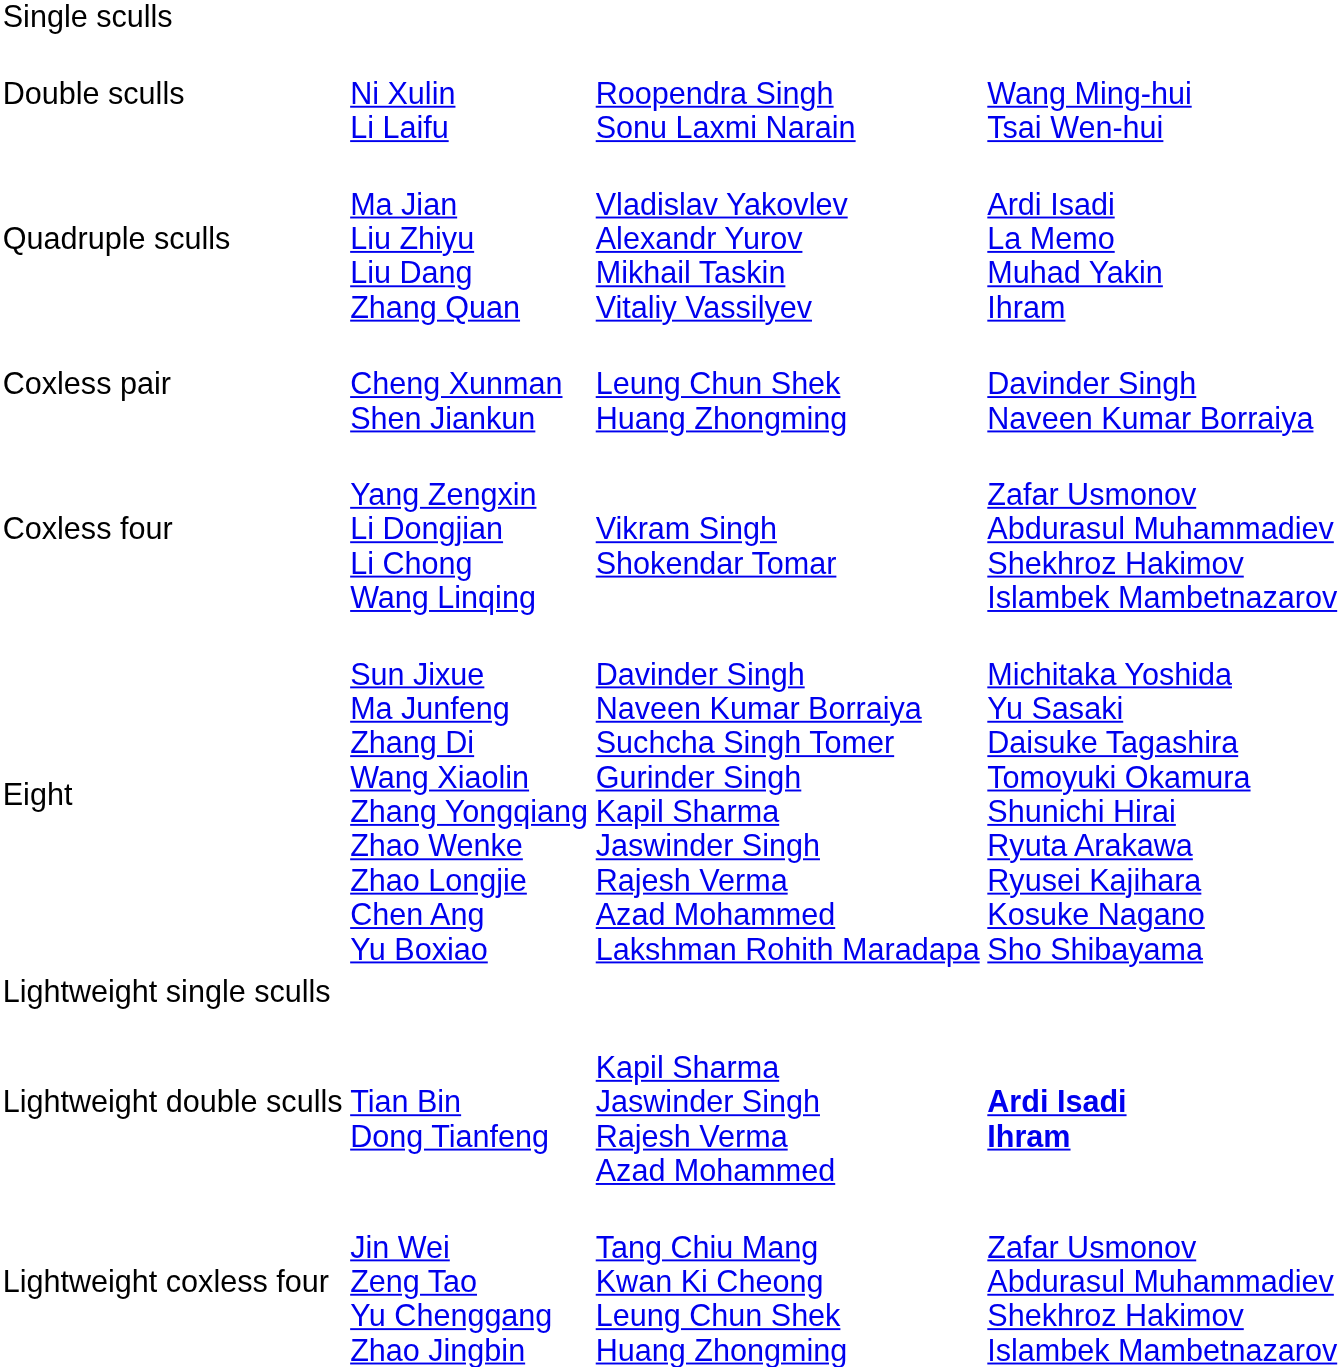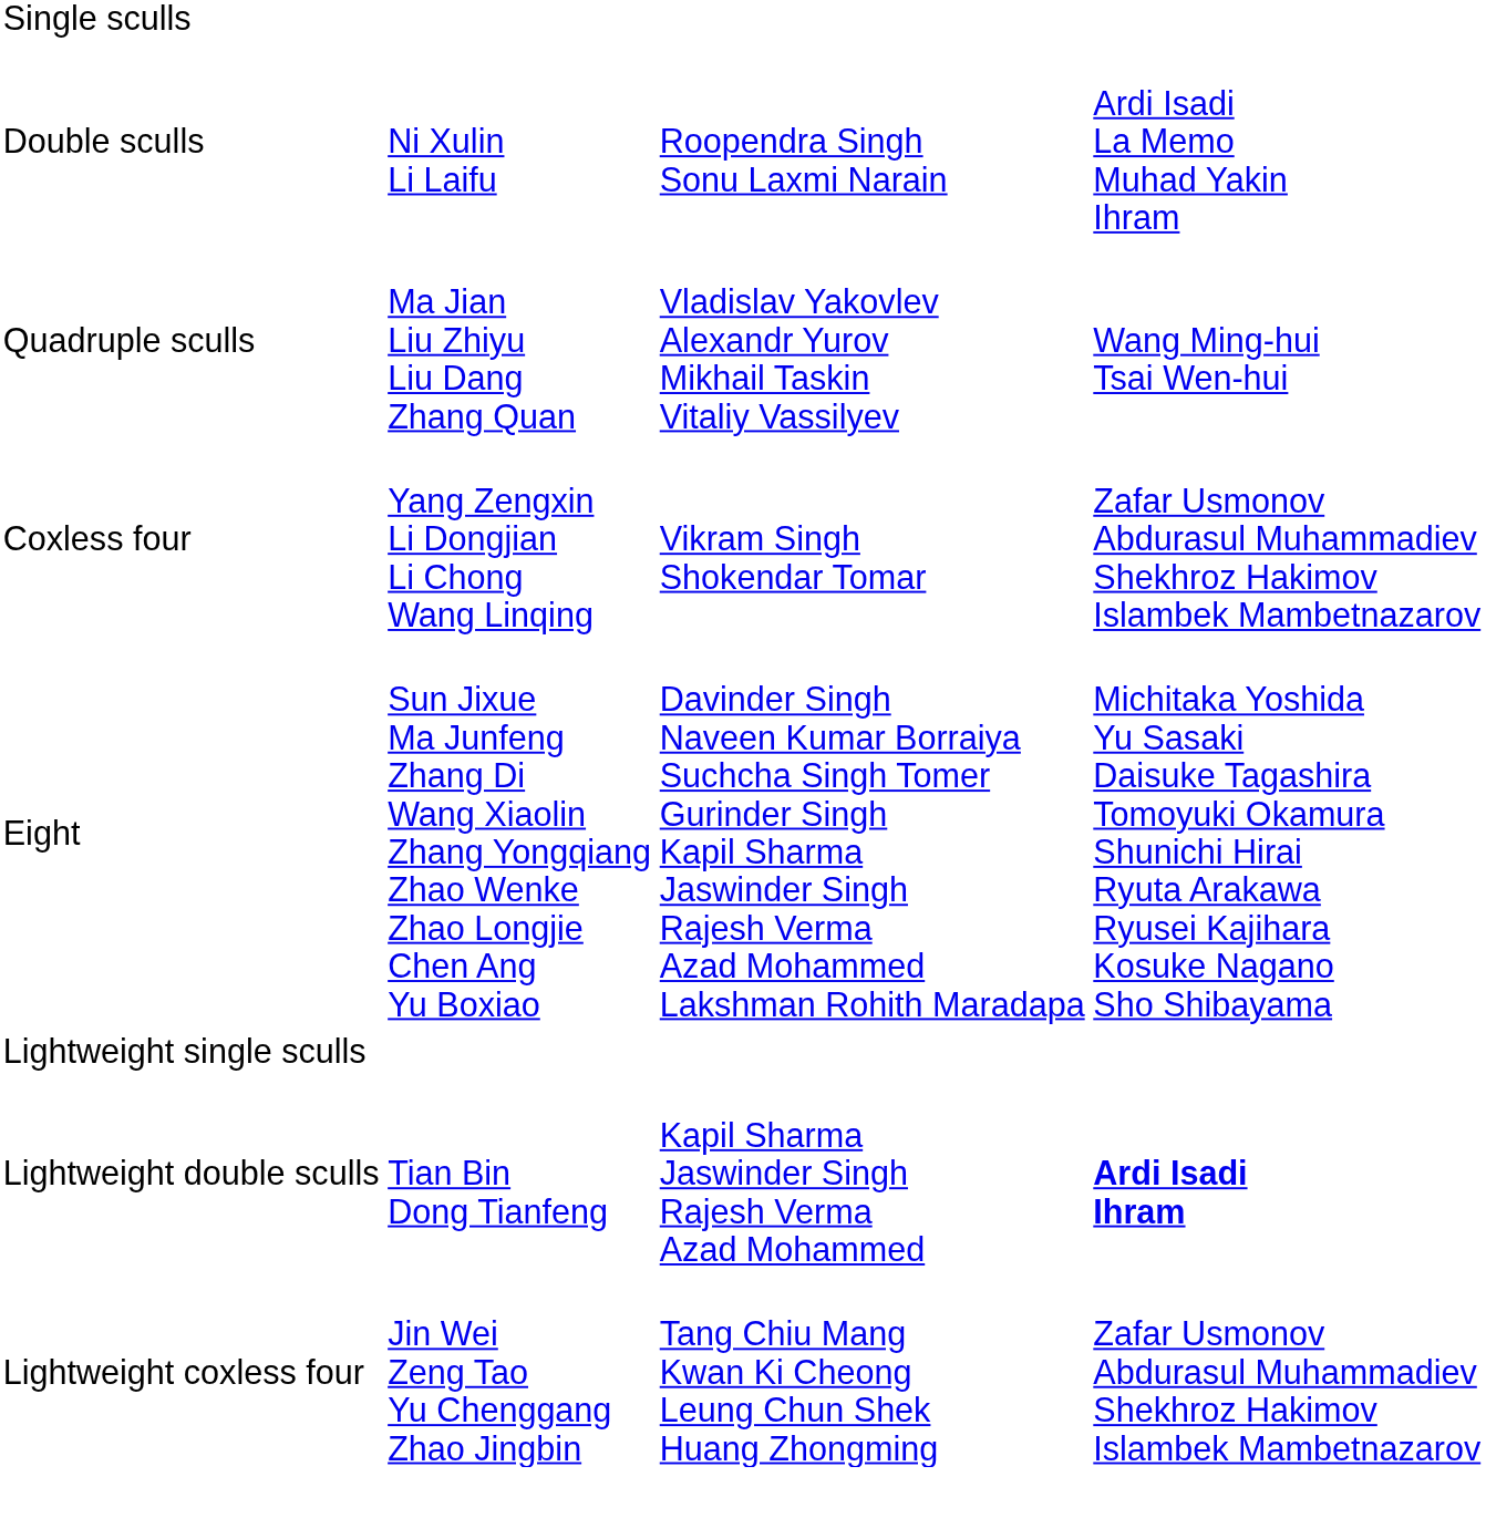Double sculls | column 4: Wang Ming-hui Tsai Wen-hui -> Ardi Isadi La Memo Muhad Yakin Ihram
Quadruple sculls | column 4: Ardi Isadi La Memo Muhad Yakin Ihram -> Wang Ming-hui Tsai Wen-hui
- row: Coxless pair | Cheng Xunman Shen Jiankun | Leung Chun Shek Huang Zhongming | Davinder Singh Naveen Kumar Borraiya
